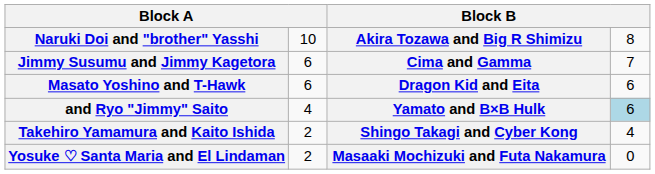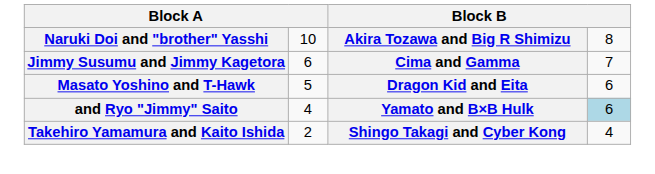Masato Yoshino and T-Hawk | column 2: 6 -> 5
- row: Yosuke ♡ Santa Maria and El Lindaman | 2 | Masaaki Mochizuki and Futa Nakamura | 0
